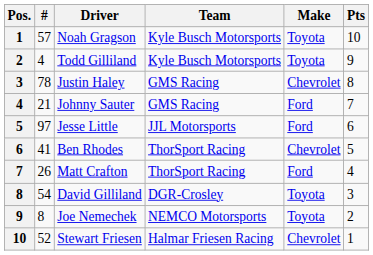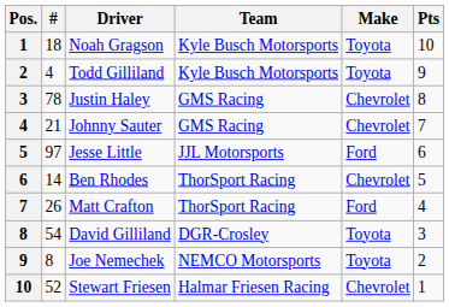Noah Gragson | #: 57 -> 18
Johnny Sauter | Make: Ford -> Chevrolet
Ben Rhodes | #: 41 -> 14
